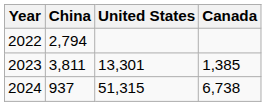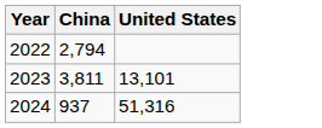- column: Canada | 1,385 | 6,738
2023 | United States: 13,301 -> 13,101
2024 | United States: 51,315 -> 51,316
